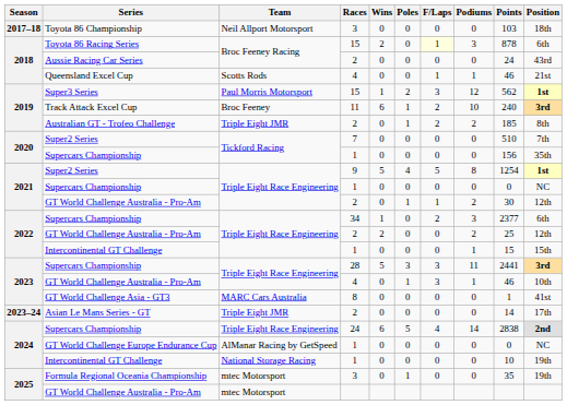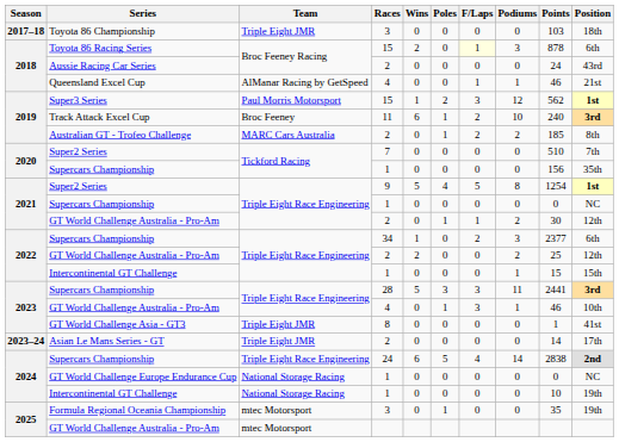Toyota 86 Championship | Team: Neil Allport Motorsport -> Triple Eight JMR
Queensland Excel Cup | Team: Scotts Rods -> AlManar Racing by GetSpeed
Australian GT - Trofeo Challenge | Team: Triple Eight JMR -> MARC Cars Australia
GT World Challenge Asia - GT3 | Team: MARC Cars Australia -> Triple Eight JMR
GT World Challenge Europe Endurance Cup | Team: AlManar Racing by GetSpeed -> National Storage Racing
